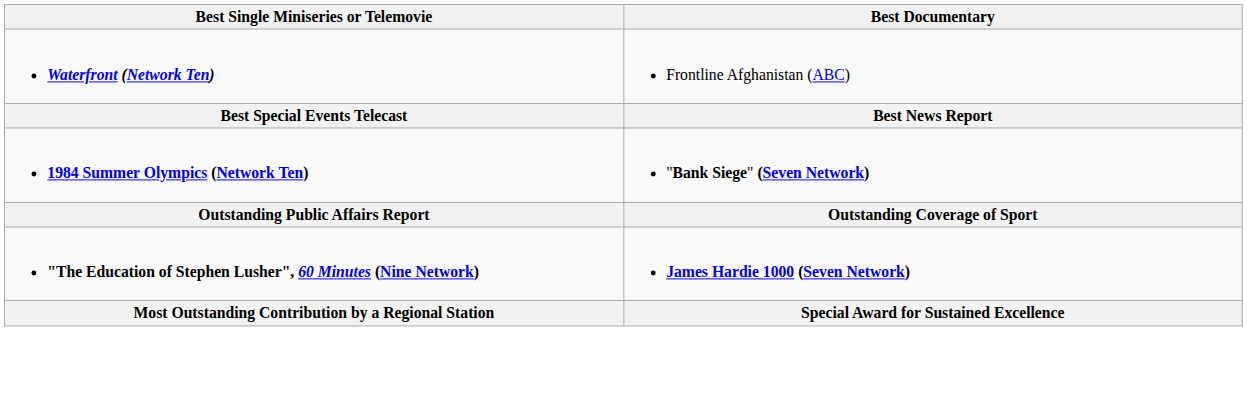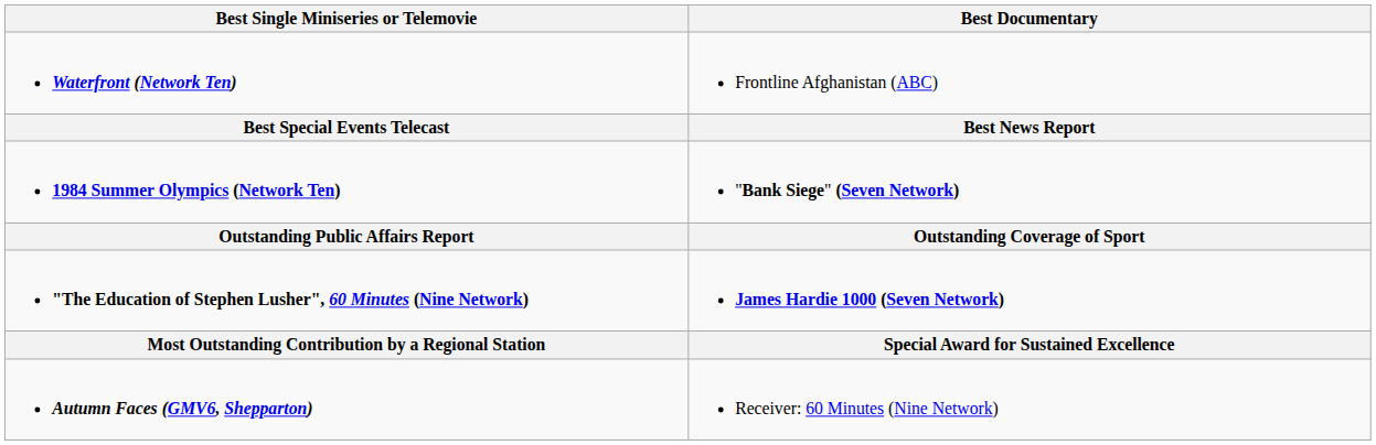+ row: Autumn Faces (GMV6, Shepparton) | Receiver: 60 Minutes (Nine Network)
